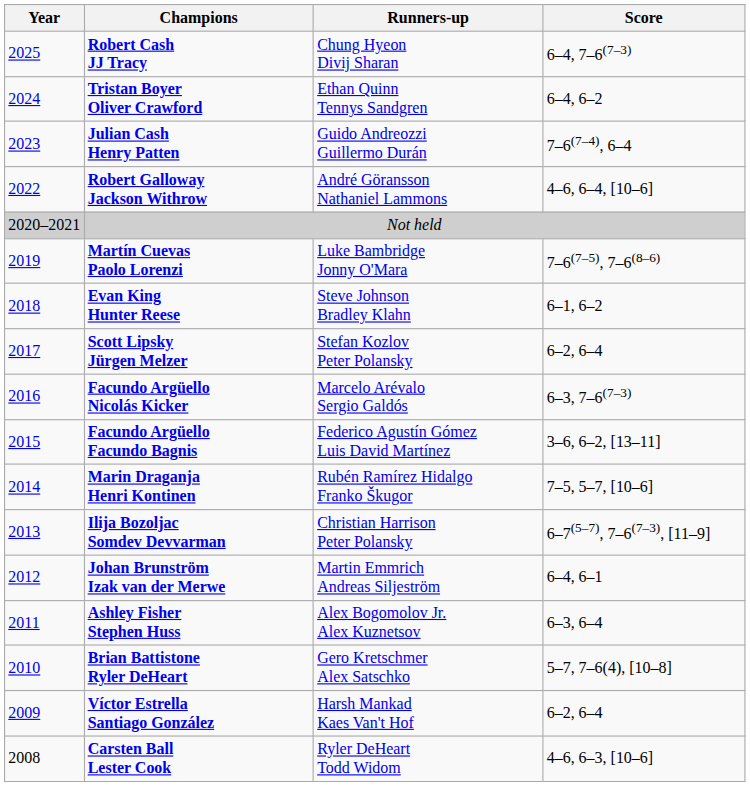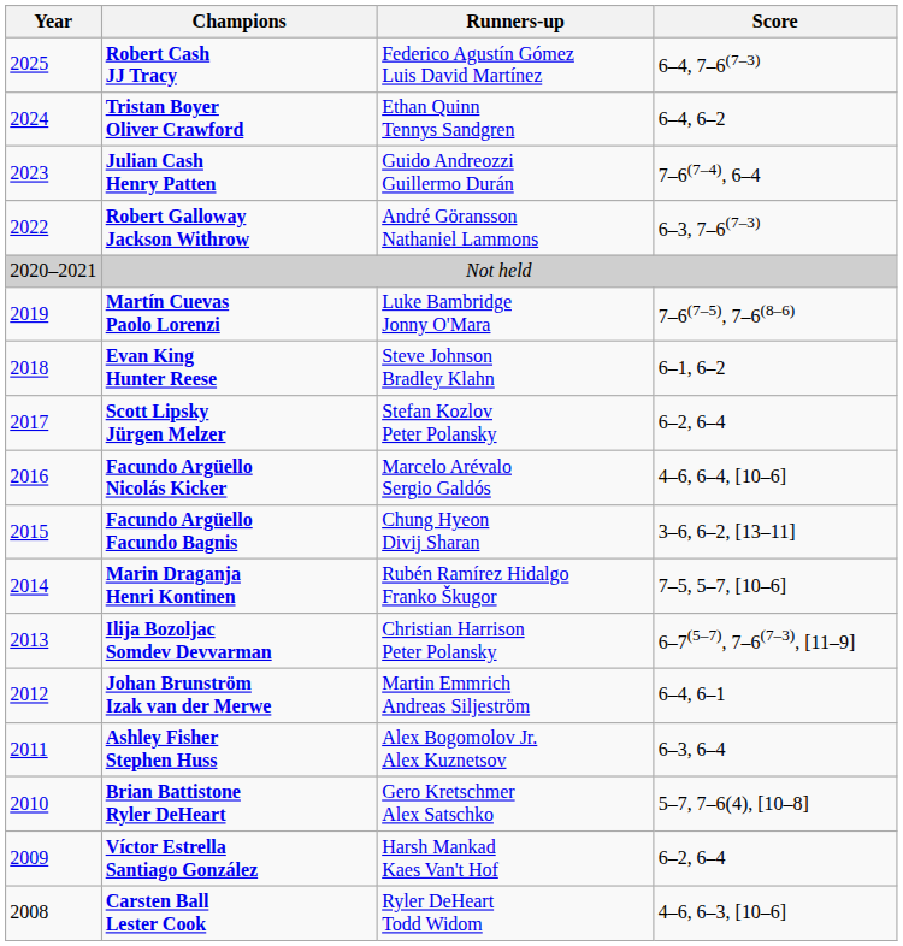Robert Cash JJ Tracy | Runners-up: Chung Hyeon Divij Sharan -> Federico Agustín Gómez Luis David Martínez
Robert Galloway Jackson Withrow | Score: 4–6, 6–4, [10–6] -> 6–3, 7–6(7–3)
Facundo Argüello Nicolás Kicker | Score: 6–3, 7–6(7–3) -> 4–6, 6–4, [10–6]
Facundo Argüello Facundo Bagnis | Runners-up: Federico Agustín Gómez Luis David Martínez -> Chung Hyeon Divij Sharan
